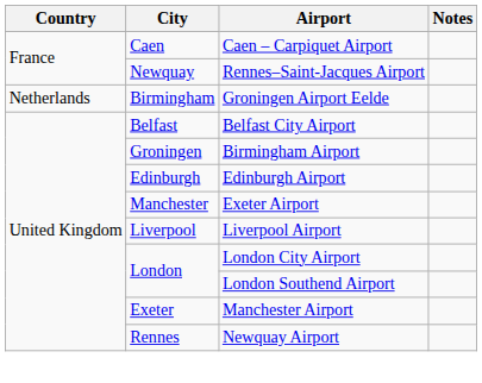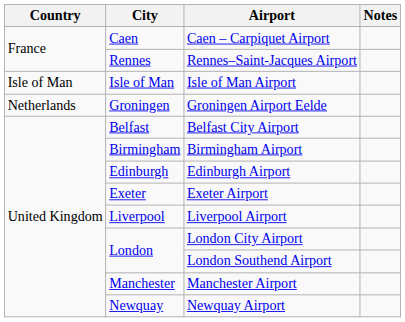Rennes–Saint-Jacques Airport | City: Newquay -> Rennes
+ row: Isle of Man | Isle of Man | Isle of Man Airport
Groningen Airport Eelde | City: Birmingham -> Groningen
Birmingham Airport | City: Groningen -> Birmingham
Exeter Airport | City: Manchester -> Exeter
Manchester Airport | City: Exeter -> Manchester
Newquay Airport | City: Rennes -> Newquay
